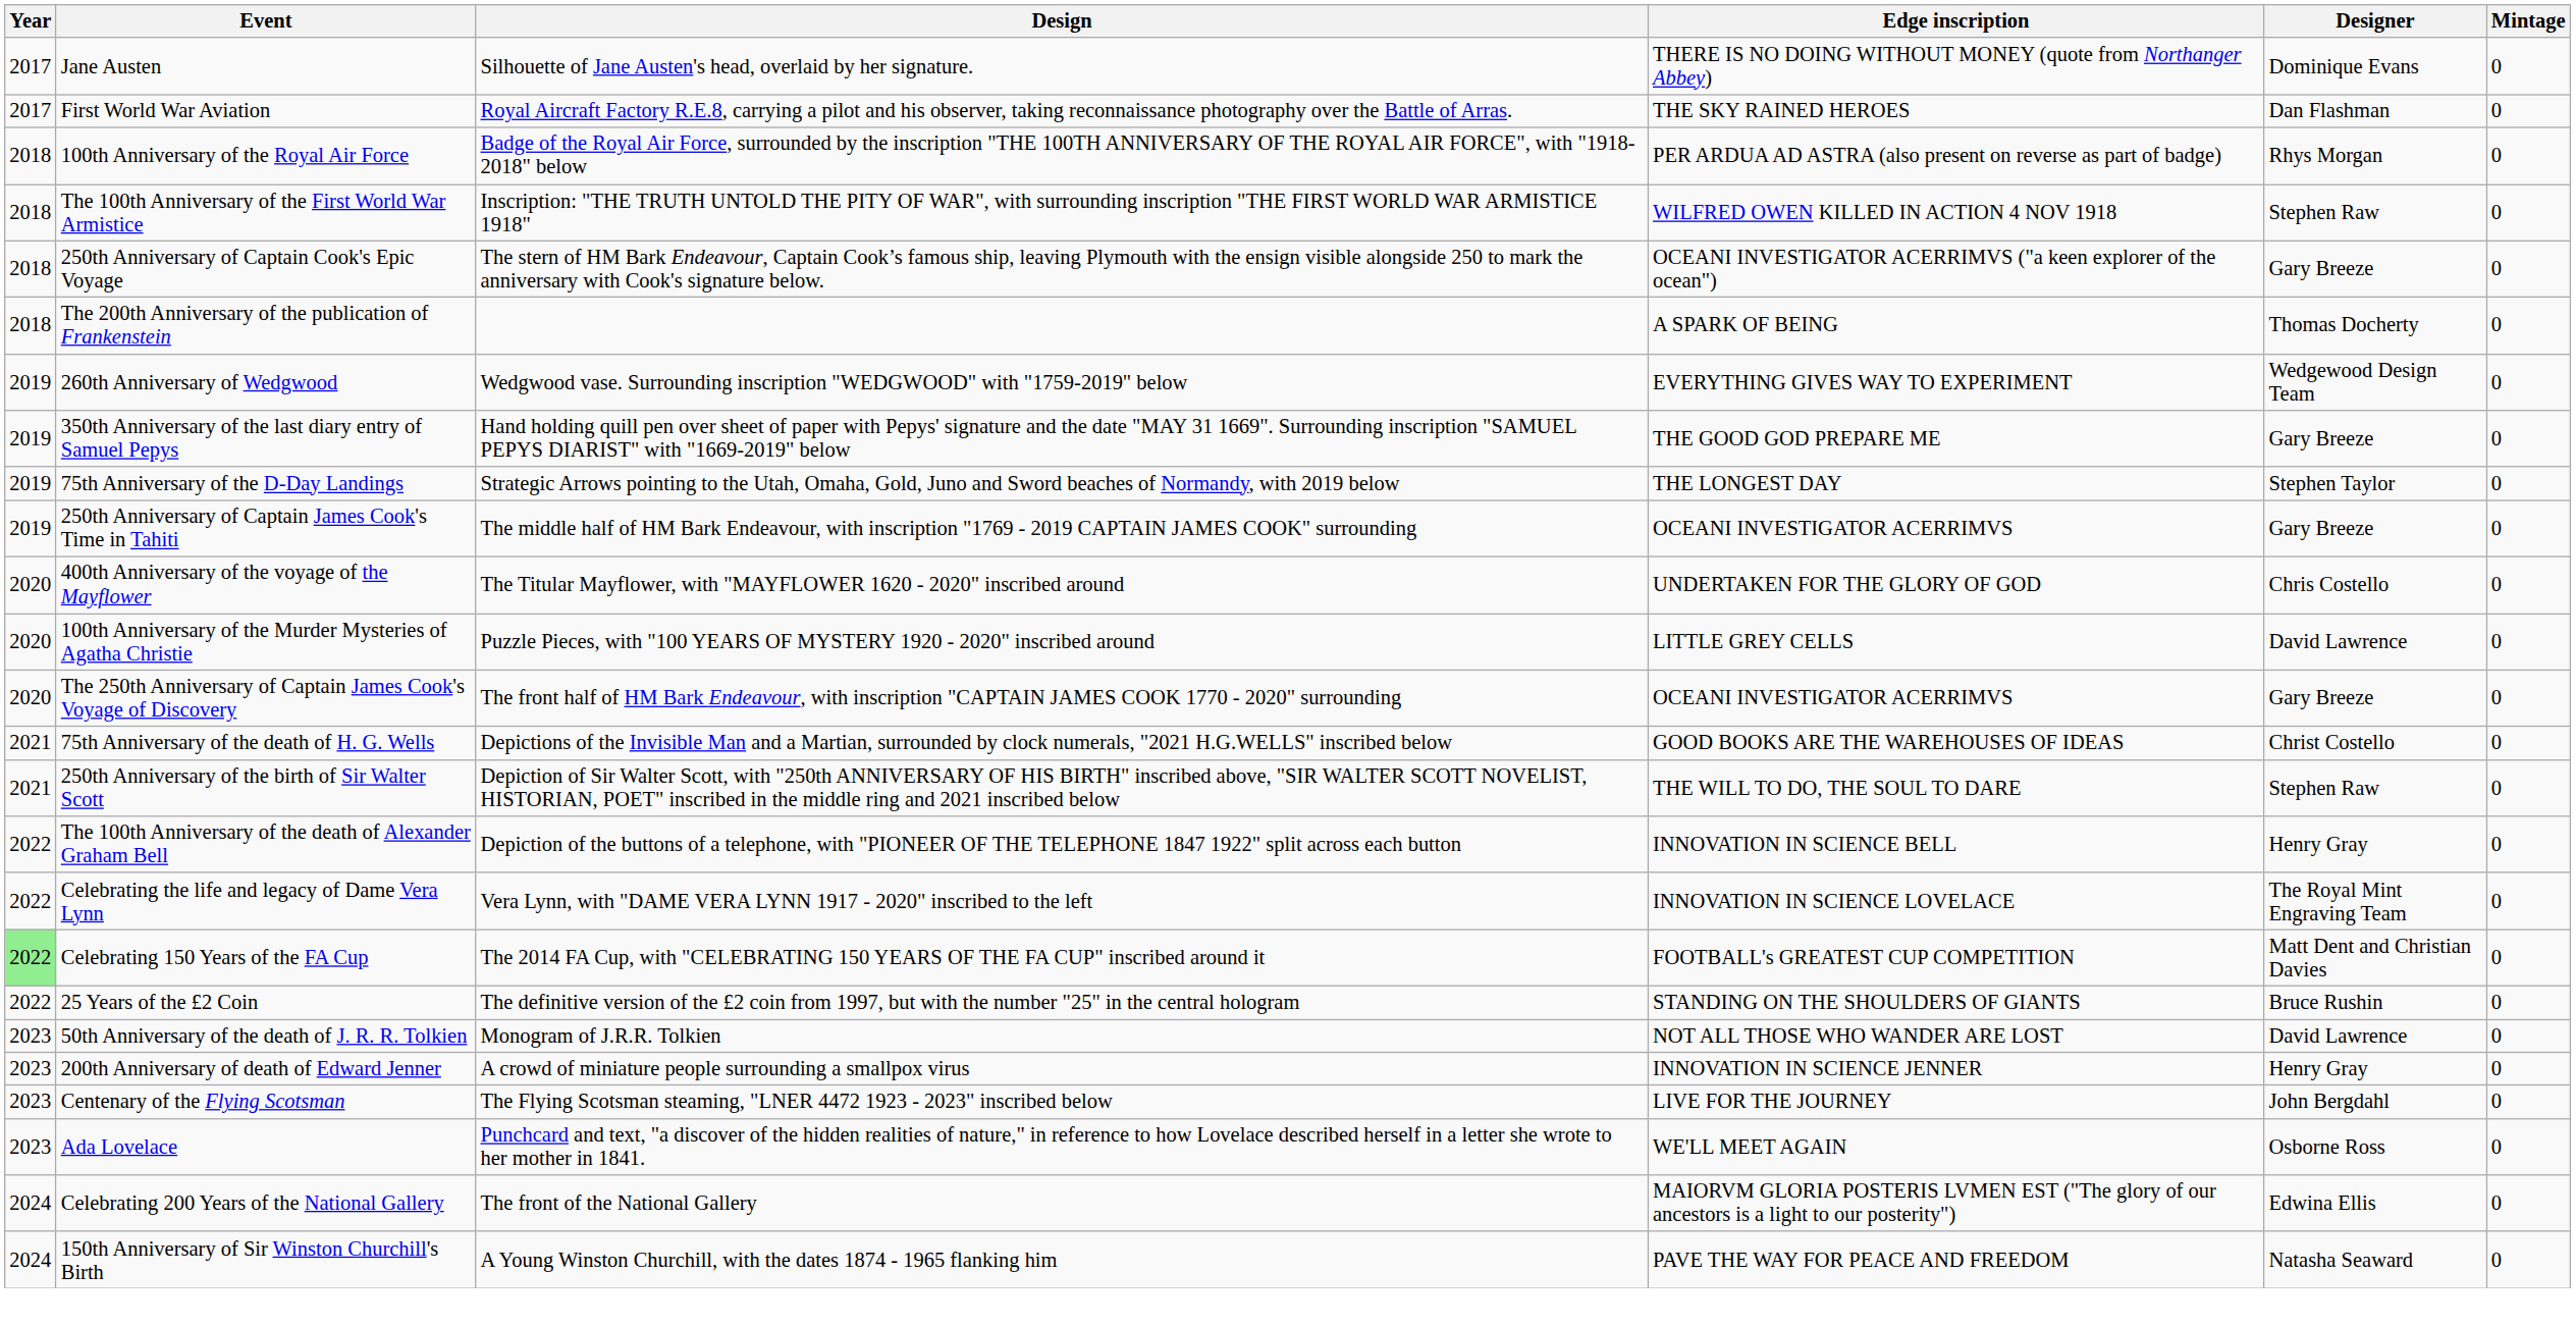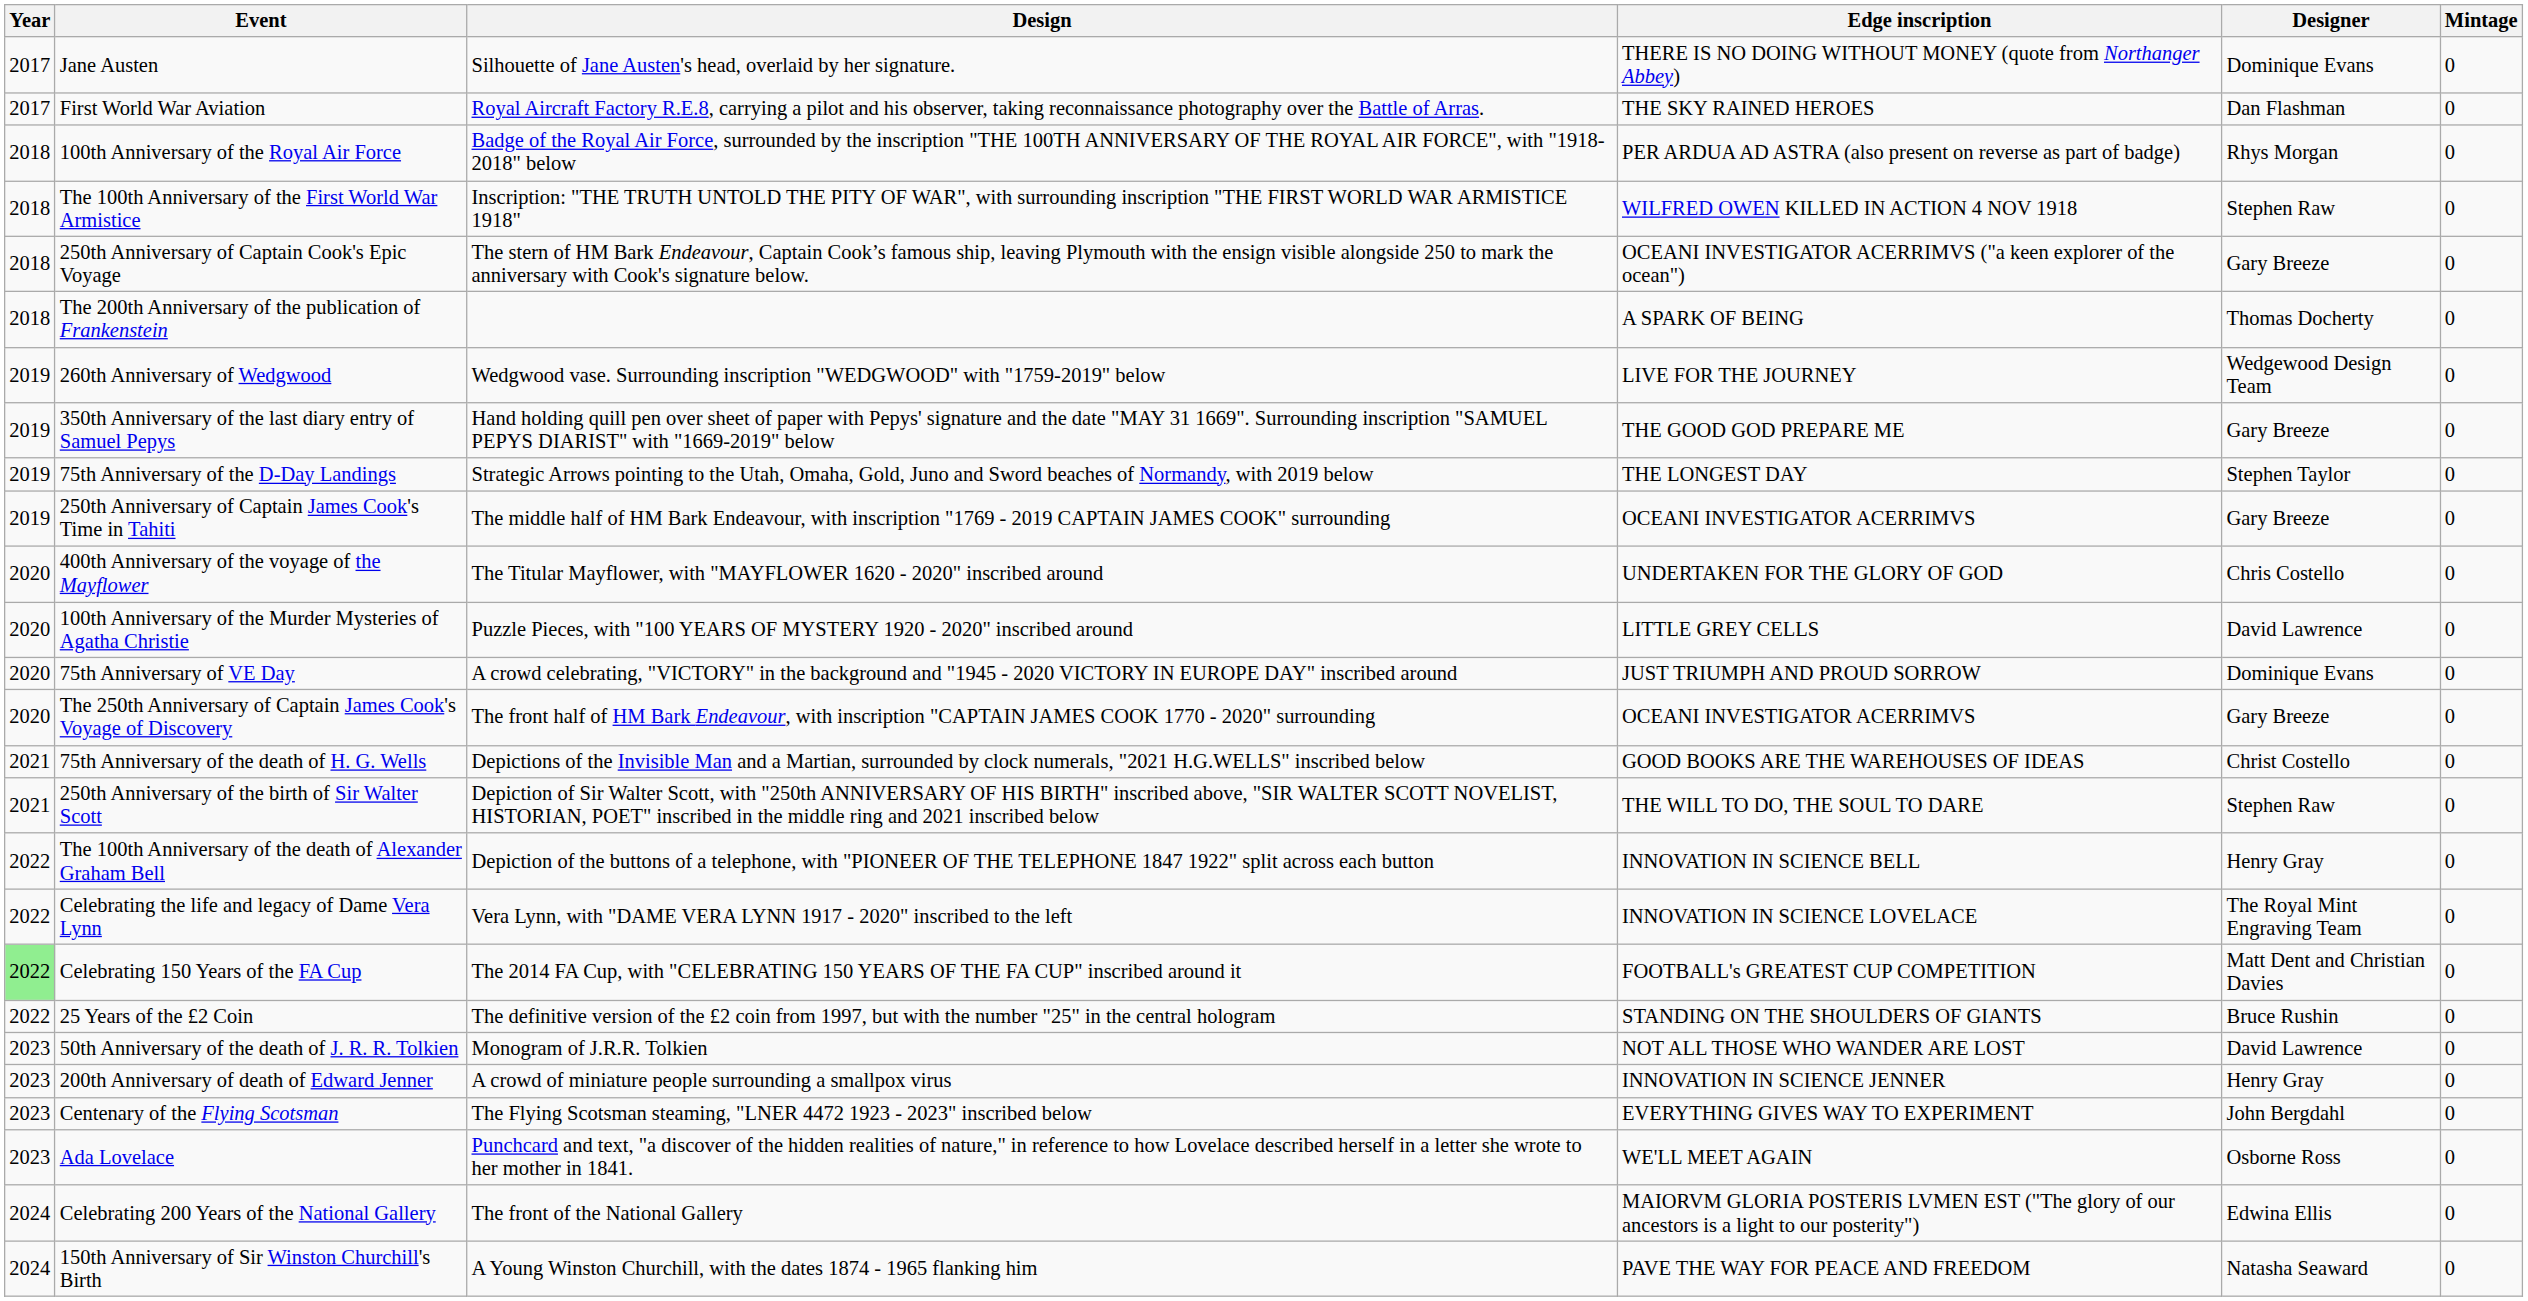260th Anniversary of Wedgwood | Edge inscription: EVERYTHING GIVES WAY TO EXPERIMENT -> LIVE FOR THE JOURNEY
+ row: 2020 | 75th Anniversary of VE Day | A crowd celebrating, "VICTORY" in the background and "1945 - 2020 VICTORY IN EUROPE DAY" inscribed around | JUST TRIUMPH AND PROUD SORROW | Dominique Evans | 0
Centenary of the Flying Scotsman | Edge inscription: LIVE FOR THE JOURNEY -> EVERYTHING GIVES WAY TO EXPERIMENT
